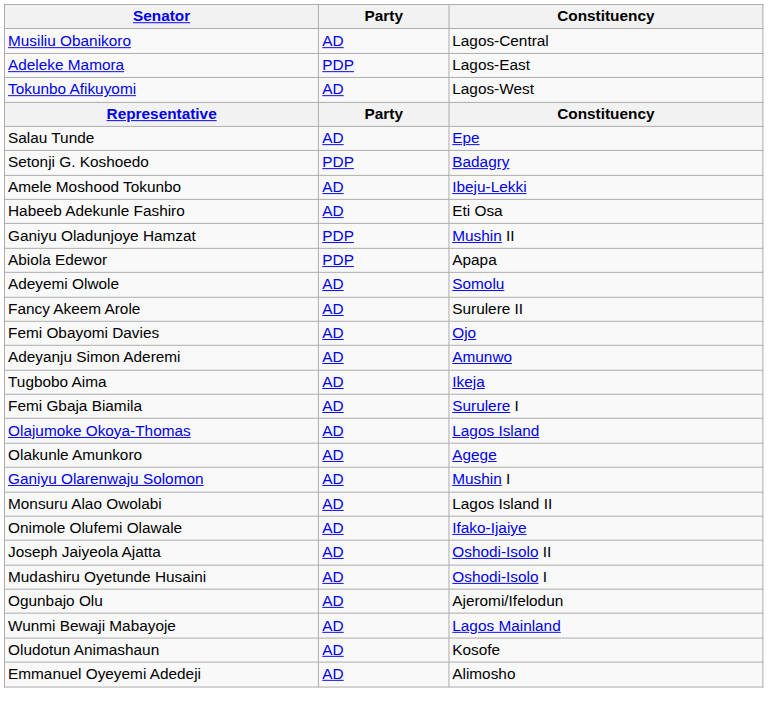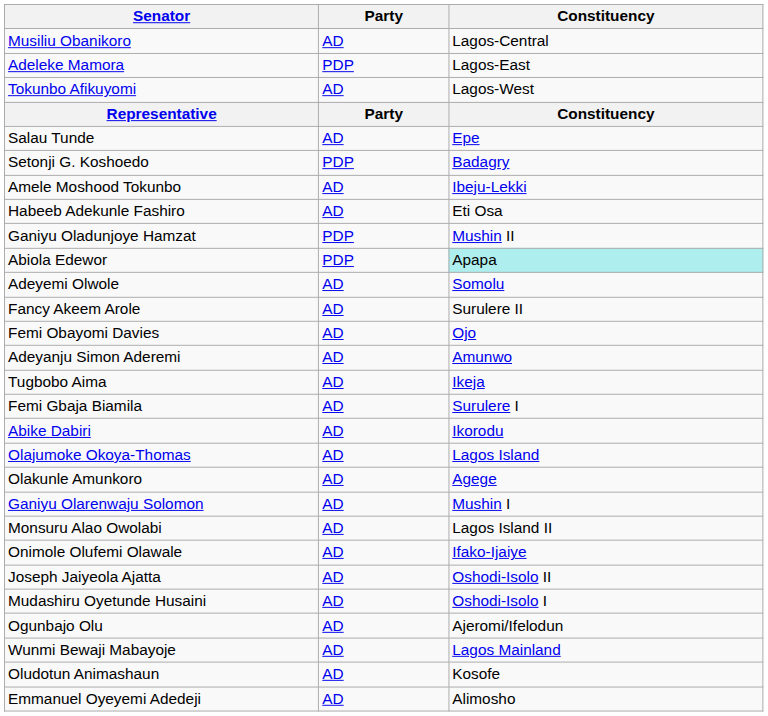Abiola Edewor | Constituency: no background -> paleturquoise background
+ row: Abike Dabiri | AD | Ikorodu
